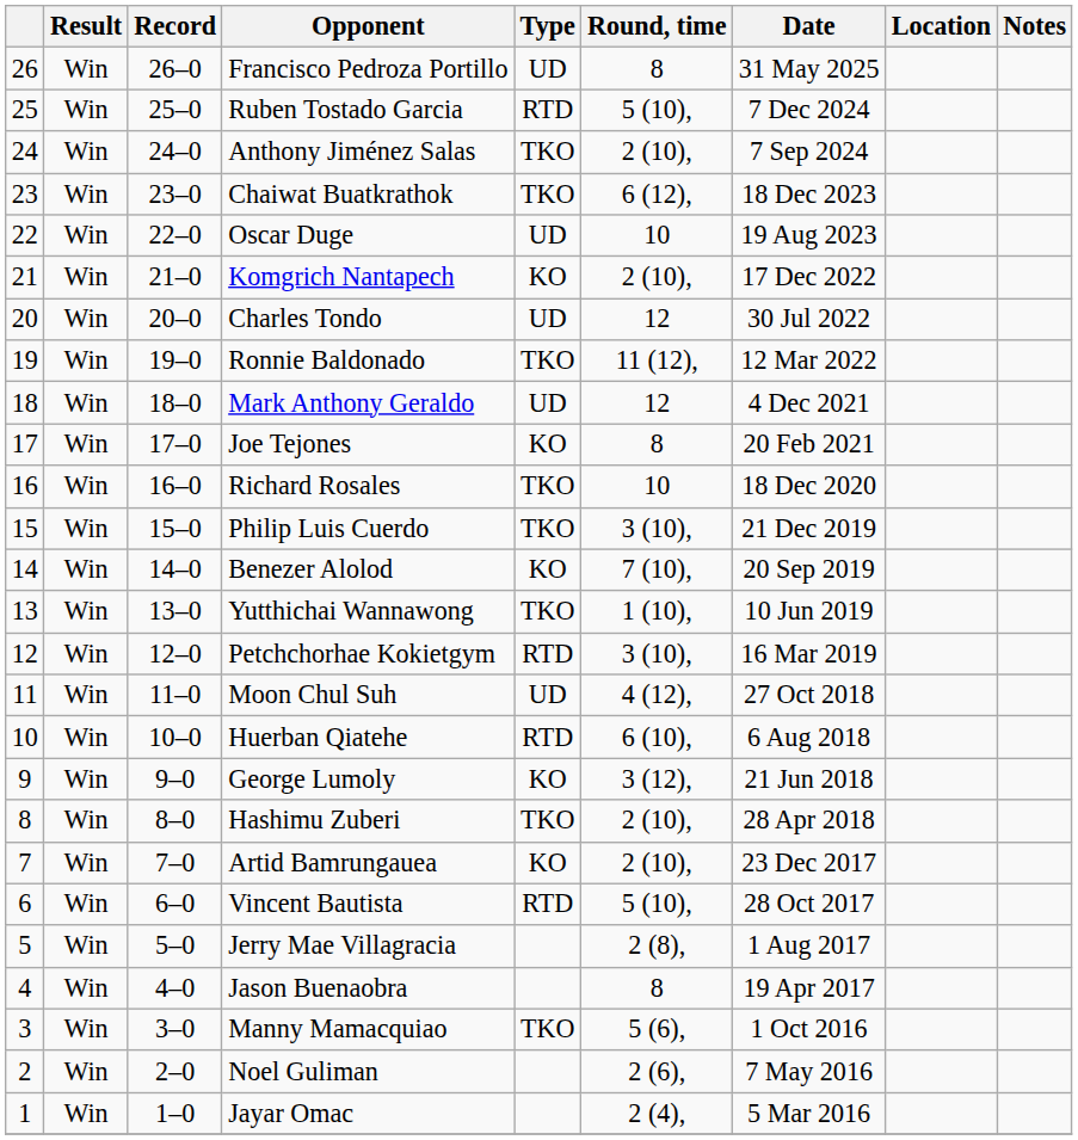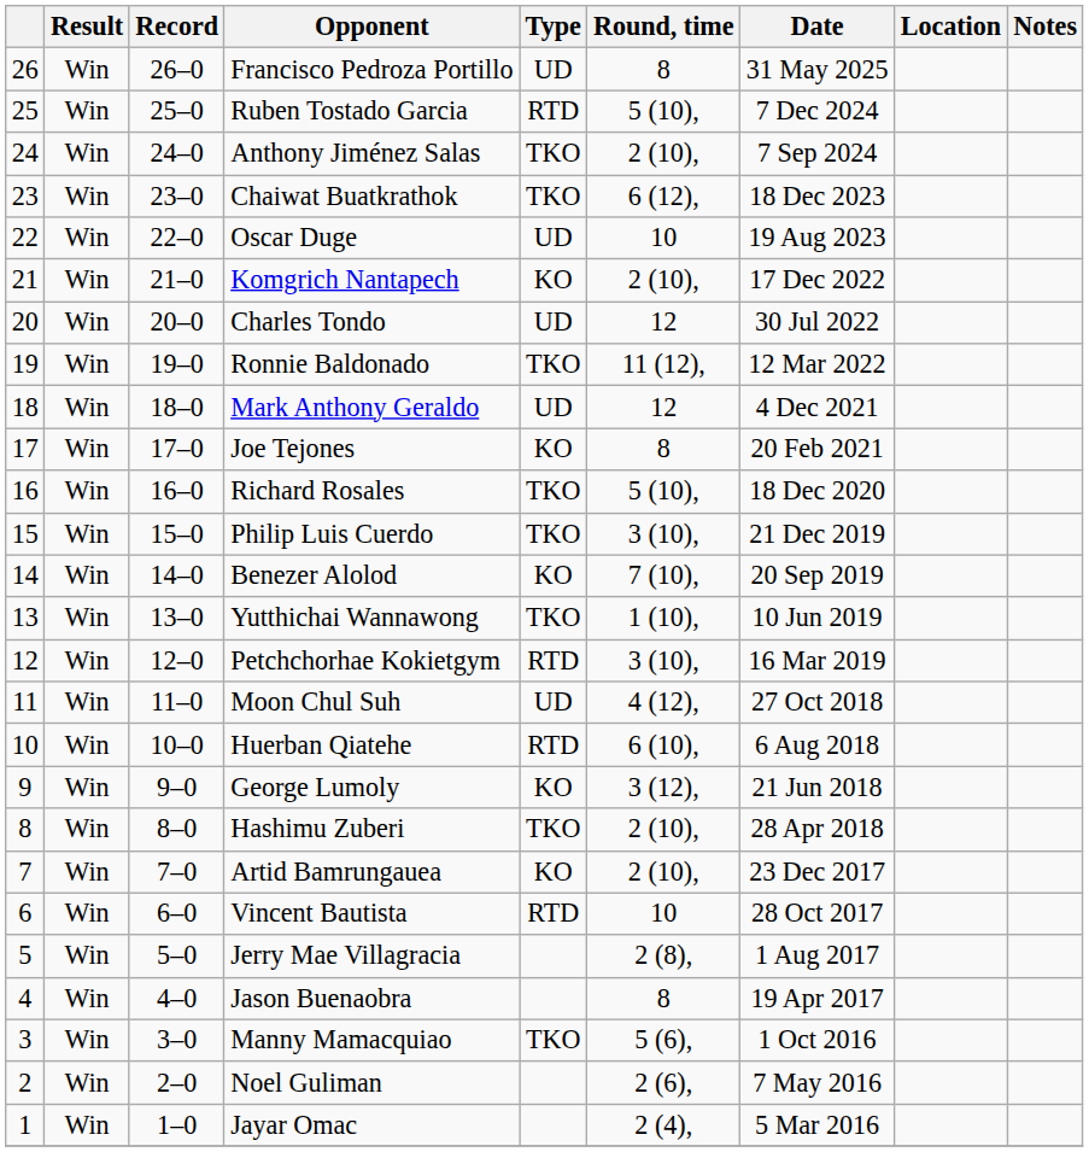Richard Rosales | Round, time: 10 -> 5 (10),
Vincent Bautista | Round, time: 5 (10), -> 10
